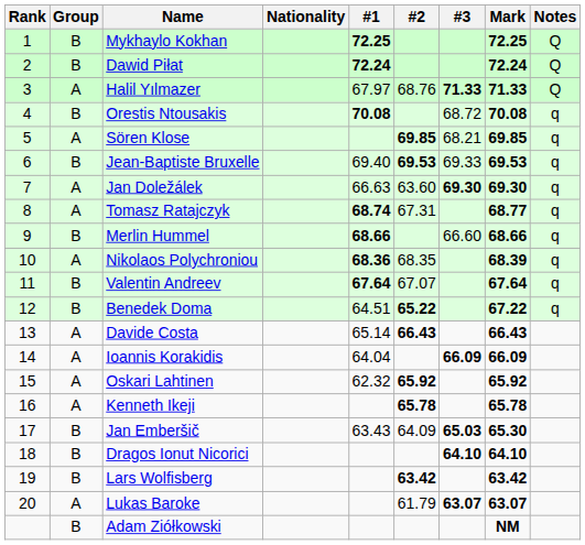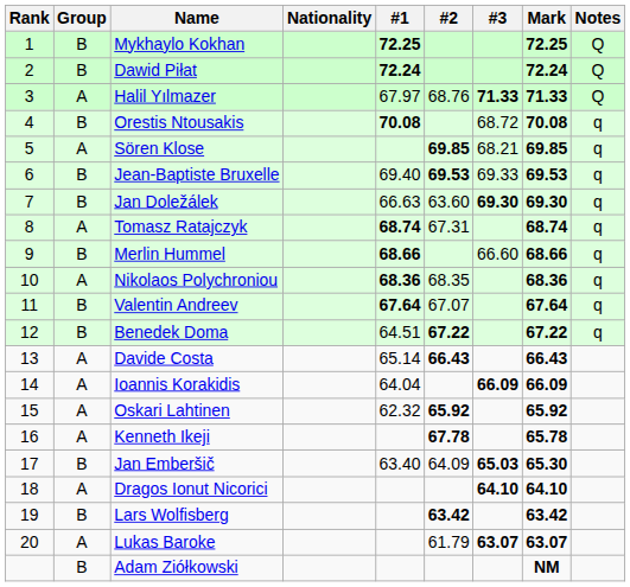Jan Doležálek | Group: A -> B
Tomasz Ratajczyk | Mark: 68.77 -> 68.74
Nikolaos Polychroniou | Mark: 68.39 -> 68.36
Benedek Doma | #2: 65.22 -> 67.22
Kenneth Ikeji | #2: 65.78 -> 67.78
Jan Emberšič | #1: 63.43 -> 63.40
Dragos Ionut Nicorici | Group: B -> A
